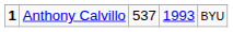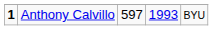Anthony Calvillo | column 3: 537 -> 597
